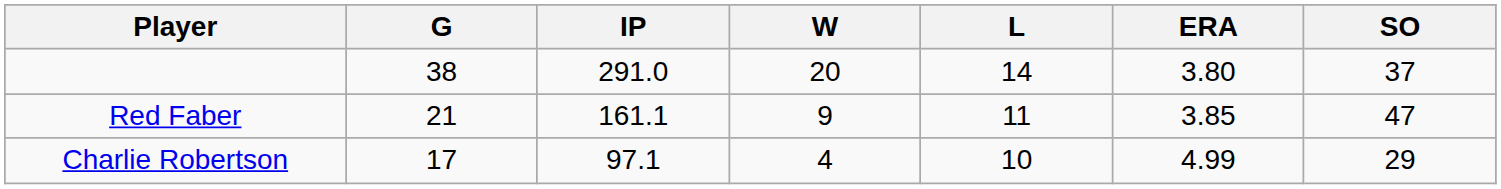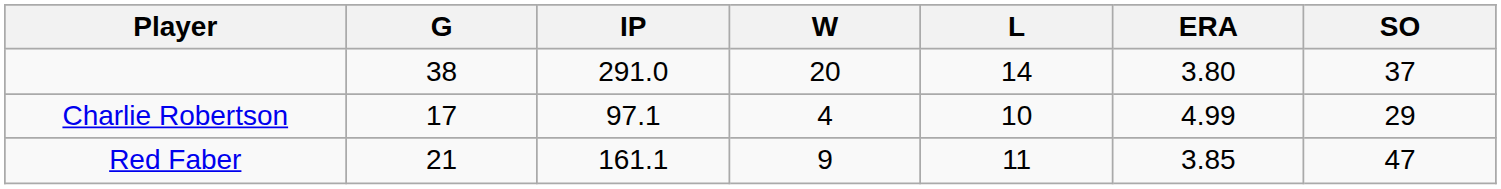rows swapped: Red Faber <-> Charlie Robertson
